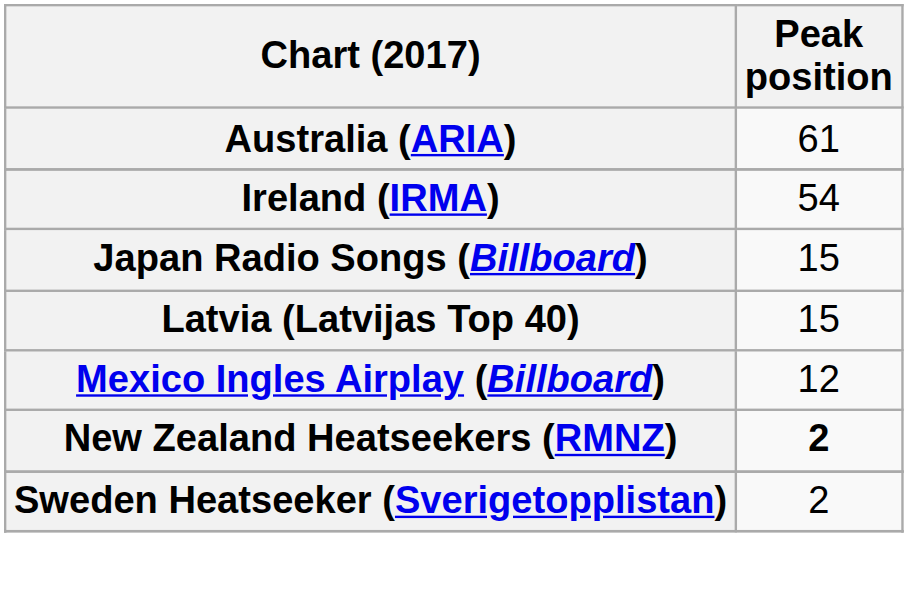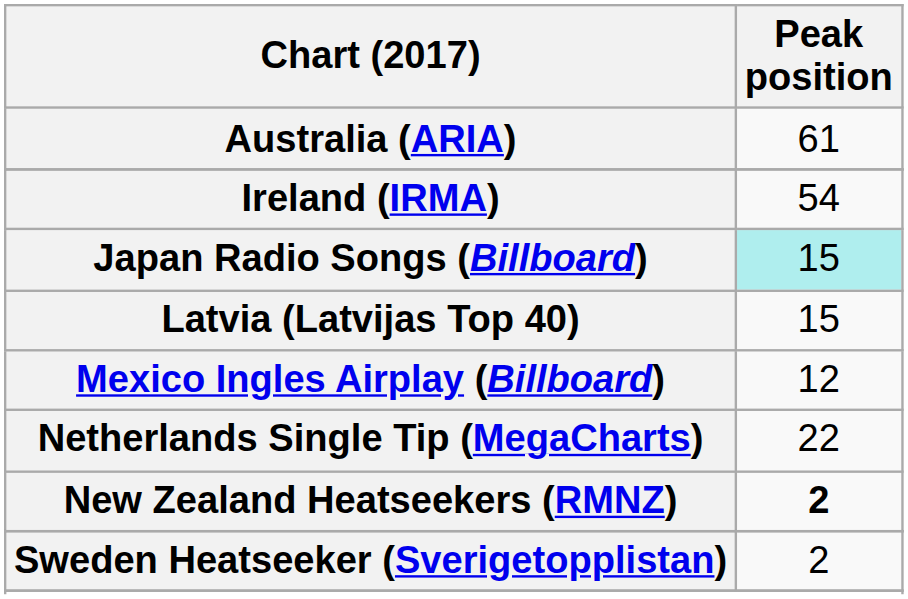Japan Radio Songs (Billboard) | Peak position: no background -> paleturquoise background
+ row: Netherlands Single Tip (MegaCharts) | 22
